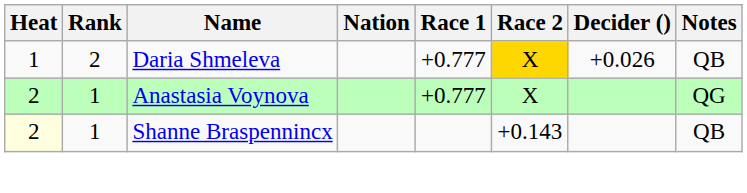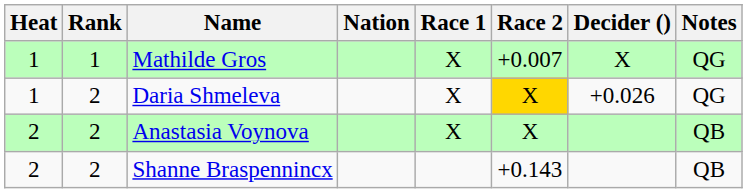+ row: 1 | 1 | Mathilde Gros | X | +0.007 | X | QG
Daria Shmeleva | Race 1: +0.777 -> X
Daria Shmeleva | Notes: QB -> QG
Anastasia Voynova | Rank: 1 -> 2
Anastasia Voynova | Race 1: +0.777 -> X
Anastasia Voynova | Notes: QG -> QB
Shanne Braspennincx | Heat: lightyellow background -> no background
Shanne Braspennincx | Rank: 1 -> 2
